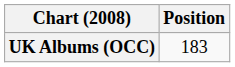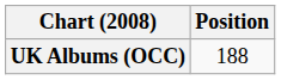UK Albums (OCC) | Position: 183 -> 188
